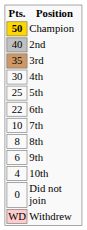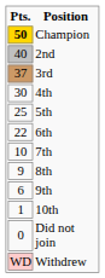3rd | Pts.: 35 -> 37
8th | Pts.: 8 -> 9
10th | Pts.: 4 -> 1
